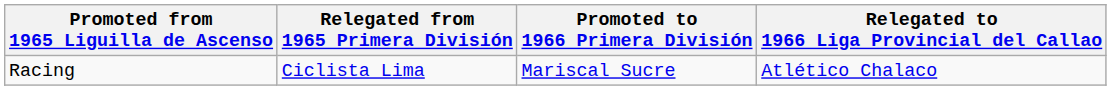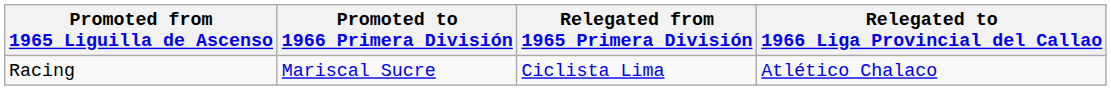columns swapped: Promoted to 1966 Primera División <-> Relegated from 1965 Primera División
